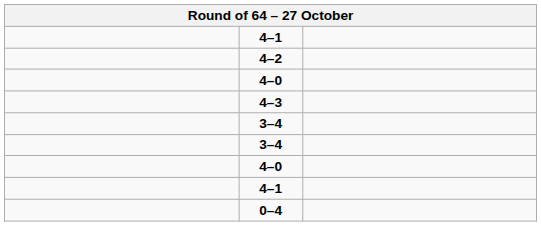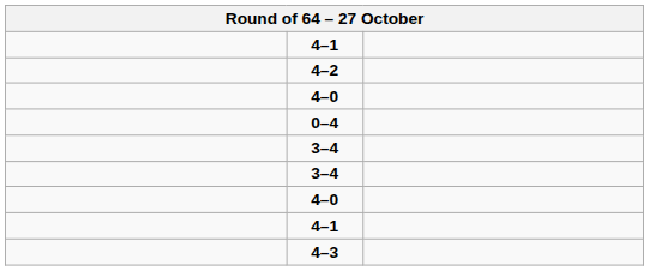rows swapped: 4–3 <-> 0–4
